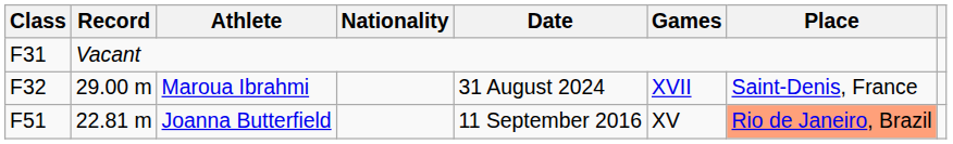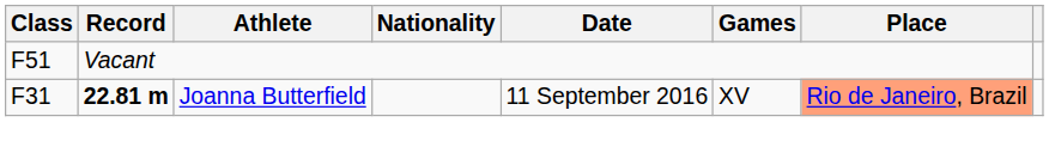Vacant | Class: F31 -> F51
- row: F32 | 29.00 m | Maroua Ibrahmi | 31 August 2024 | XVII | Saint-Denis, France
Joanna Butterfield | Class: F51 -> F31
Joanna Butterfield | Record: normal -> bold
